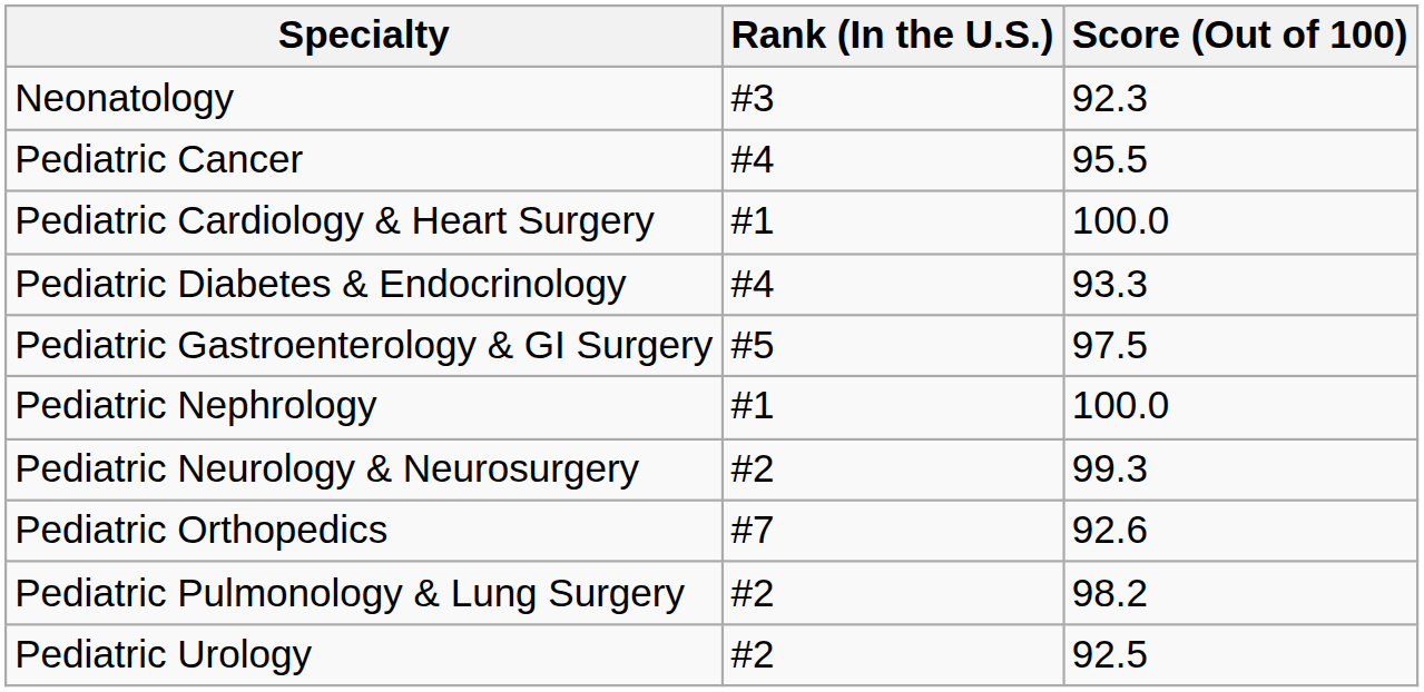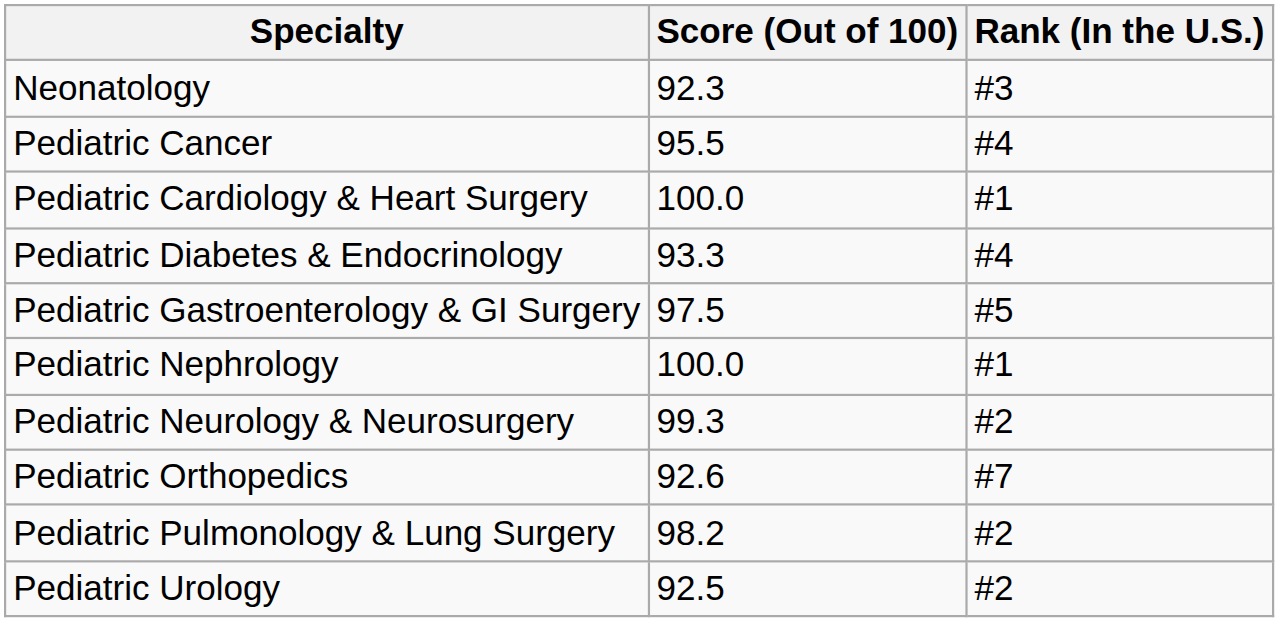columns swapped: Rank (In the U.S.) <-> Score (Out of 100)
